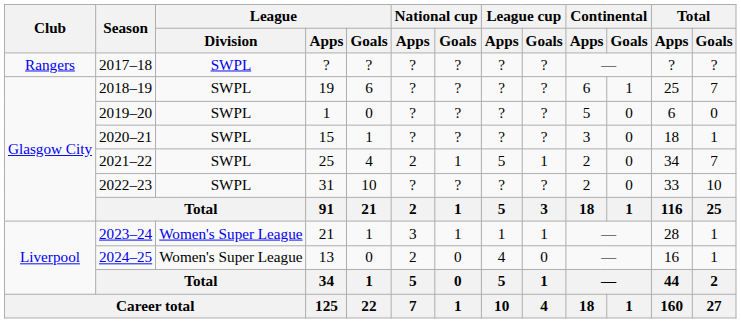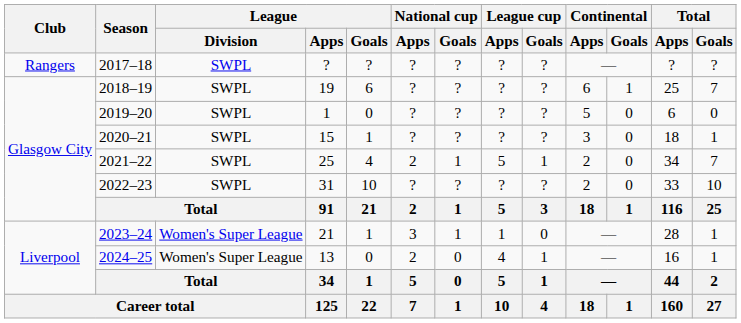2023–24 | League cup / Goals: 1 -> 0
2024–25 | League cup / Goals: 0 -> 1
